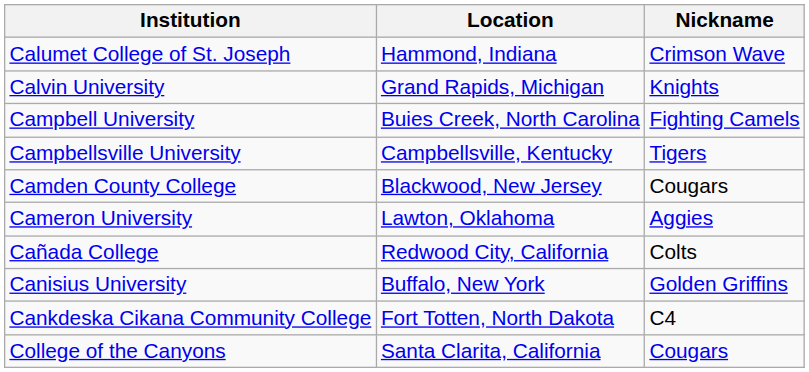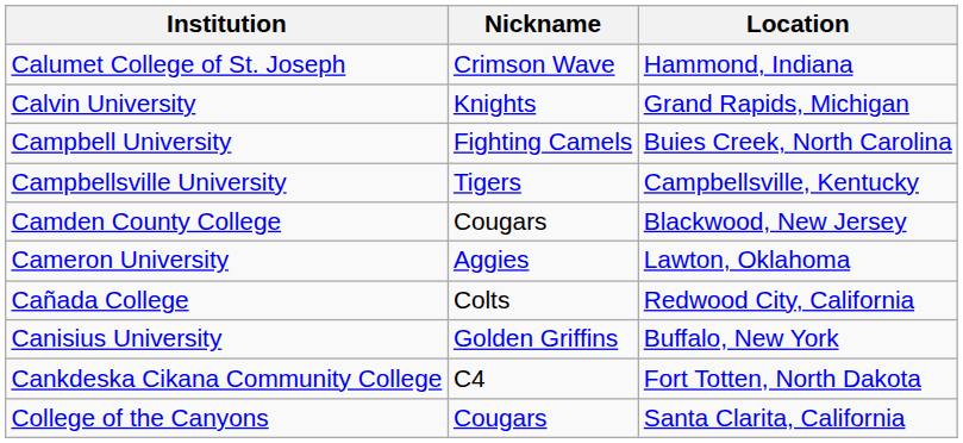columns swapped: Nickname <-> Location
